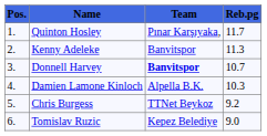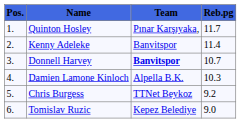Kenny Adeleke | Reb.pg: 11.3 -> 11.4
